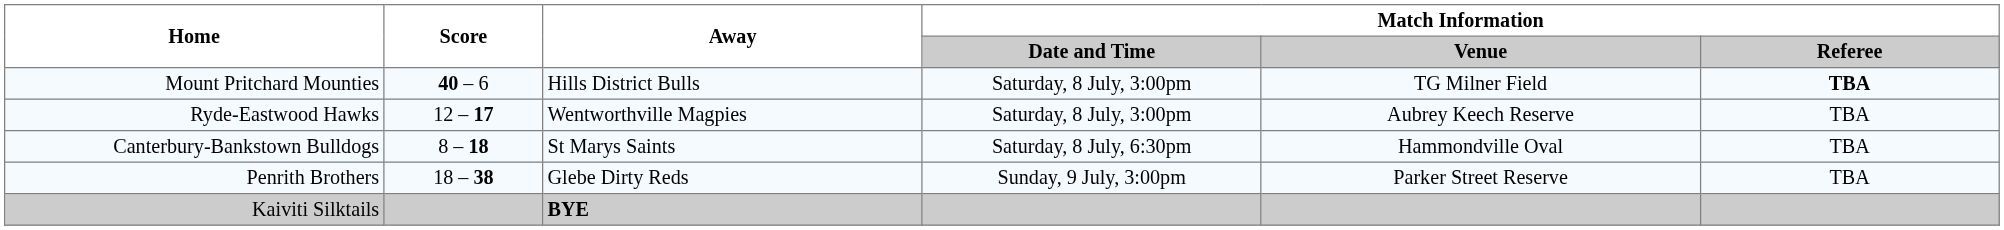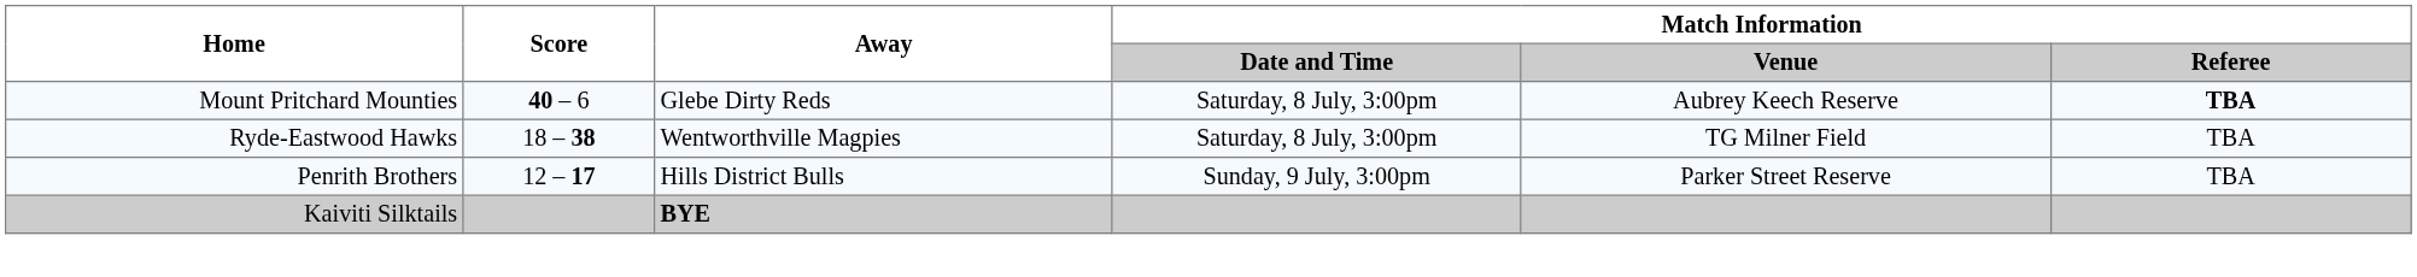Mount Pritchard Mounties | Away: Hills District Bulls -> Glebe Dirty Reds
Mount Pritchard Mounties | Match Information / Venue: TG Milner Field -> Aubrey Keech Reserve
Ryde-Eastwood Hawks | Score: 12 – 17 -> 18 – 38
Ryde-Eastwood Hawks | Match Information / Venue: Aubrey Keech Reserve -> TG Milner Field
- row: Canterbury-Bankstown Bulldogs | 8 – 18 | St Marys Saints | Saturday, 8 July, 6:30pm | Hammondville Oval | TBA
Penrith Brothers | Score: 18 – 38 -> 12 – 17
Penrith Brothers | Away: Glebe Dirty Reds -> Hills District Bulls
